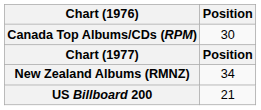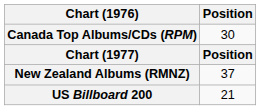New Zealand Albums (RMNZ) | Position: 34 -> 37
